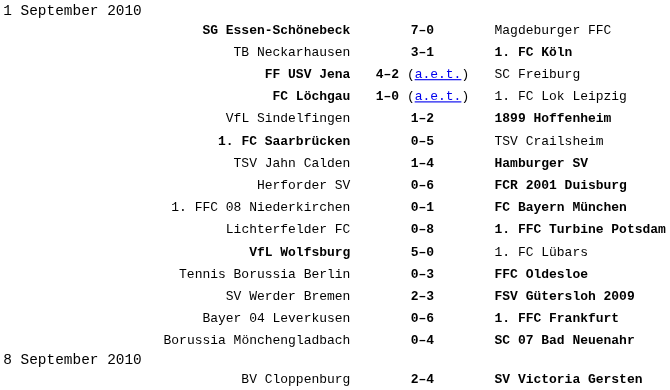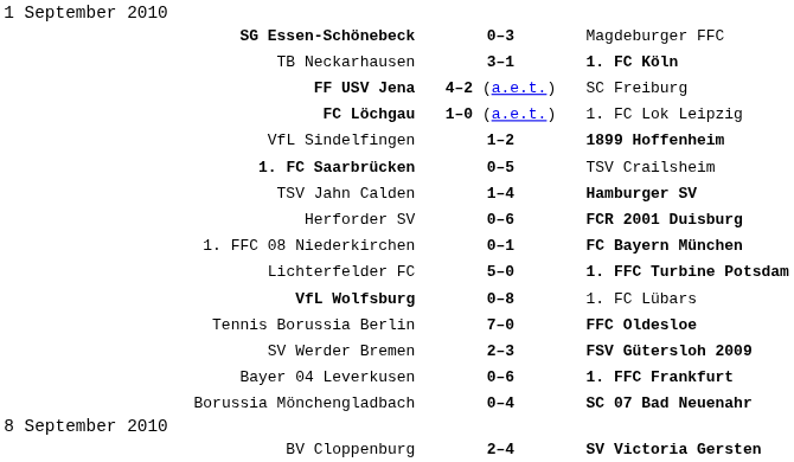SG Essen-Schönebeck | column 2: 7–0 -> 0–3
Lichterfelder FC | column 2: 0–8 -> 5–0
VfL Wolfsburg | column 2: 5–0 -> 0–8
Tennis Borussia Berlin | column 2: 0–3 -> 7–0
